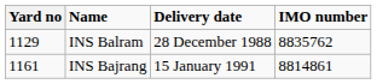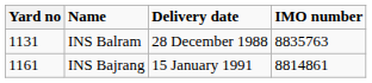INS Balram | Yard no: 1129 -> 1131
INS Balram | IMO number: 8835762 -> 8835763
